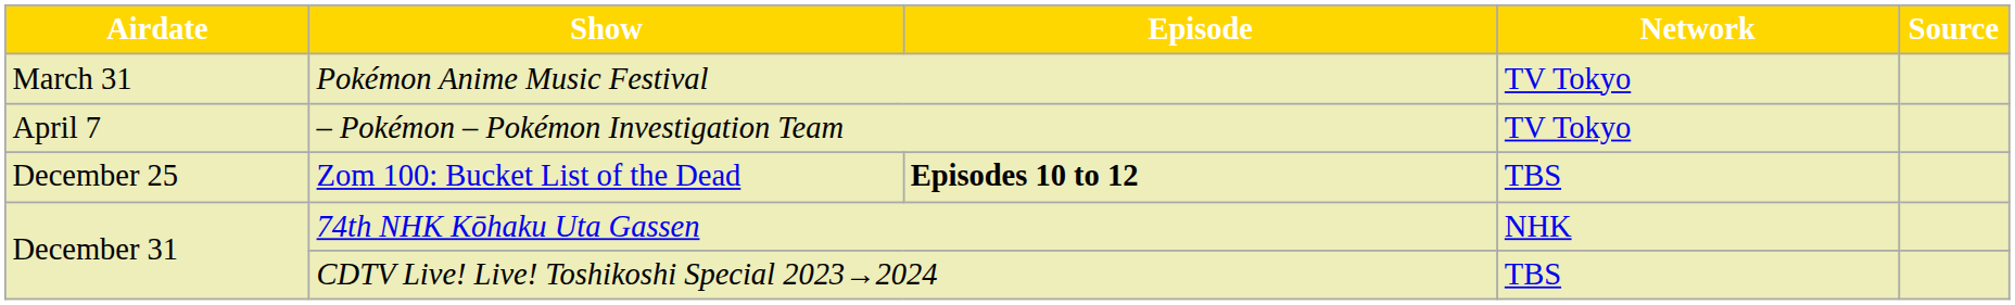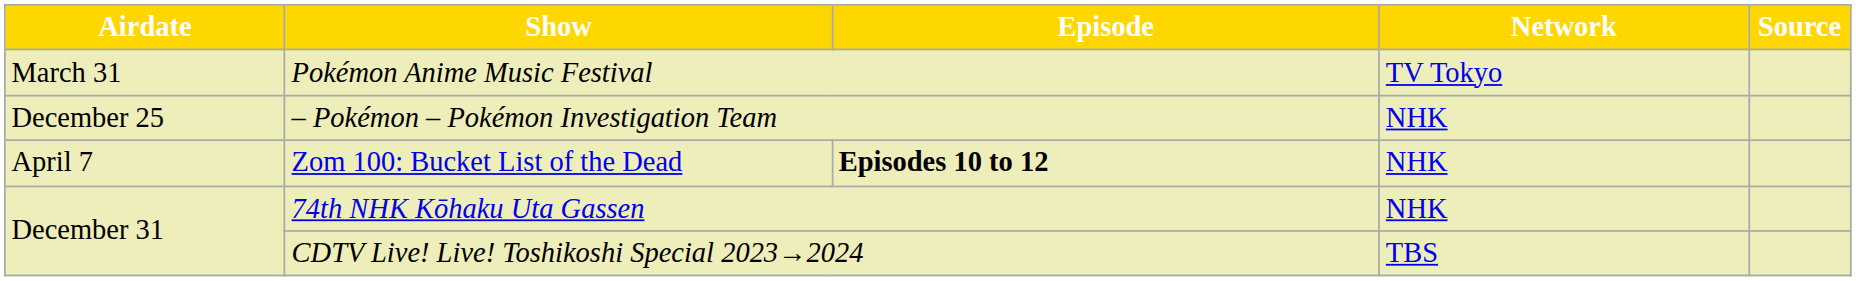– Pokémon – Pokémon Investigation Team | Airdate: April 7 -> December 25
– Pokémon – Pokémon Investigation Team | Network: TV Tokyo -> NHK
Zom 100: Bucket List of the Dead | Airdate: December 25 -> April 7
Zom 100: Bucket List of the Dead | Network: TBS -> NHK
